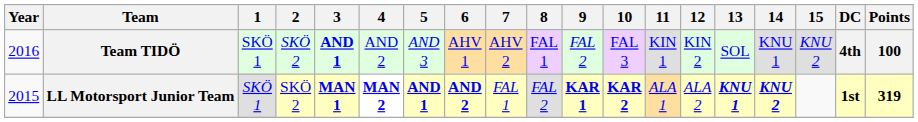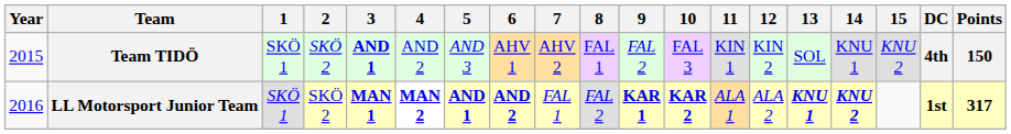Team TIDÖ | Year: 2016 -> 2015
Team TIDÖ | Points: 100 -> 150
LL Motorsport Junior Team | Year: 2015 -> 2016
LL Motorsport Junior Team | Points: 319 -> 317
